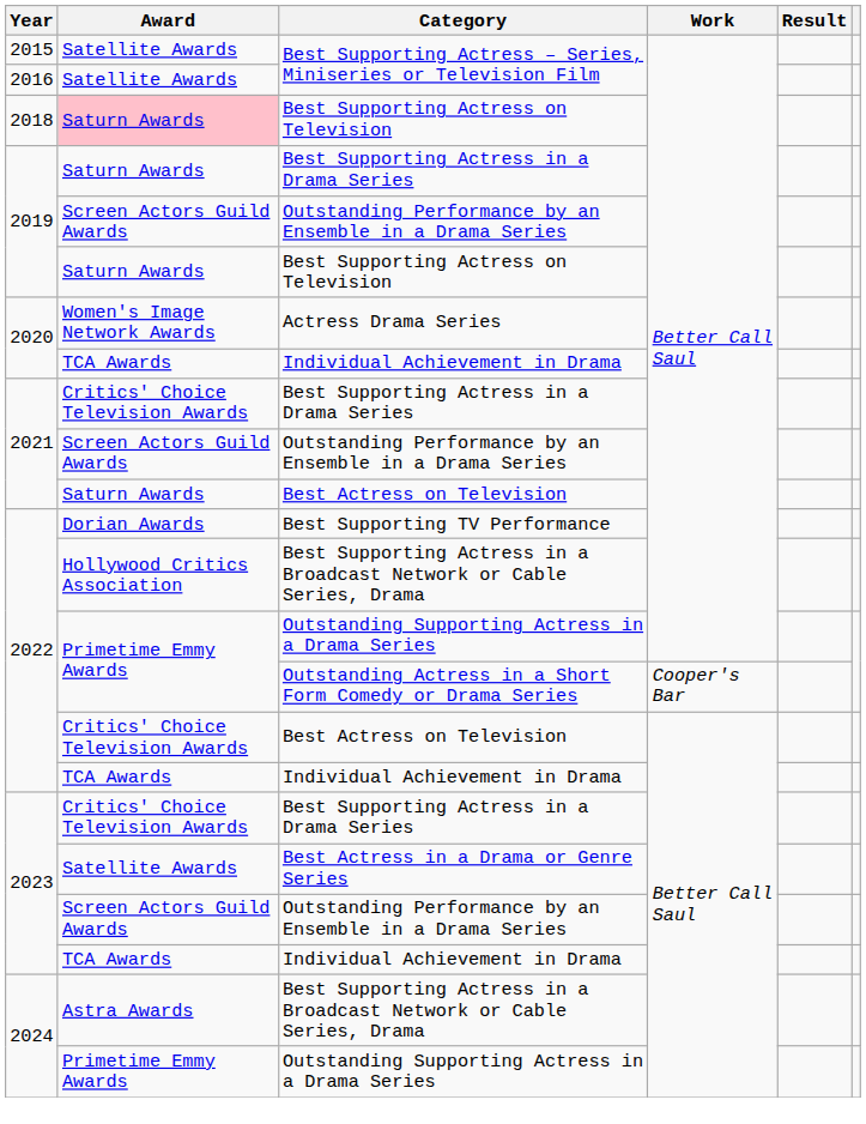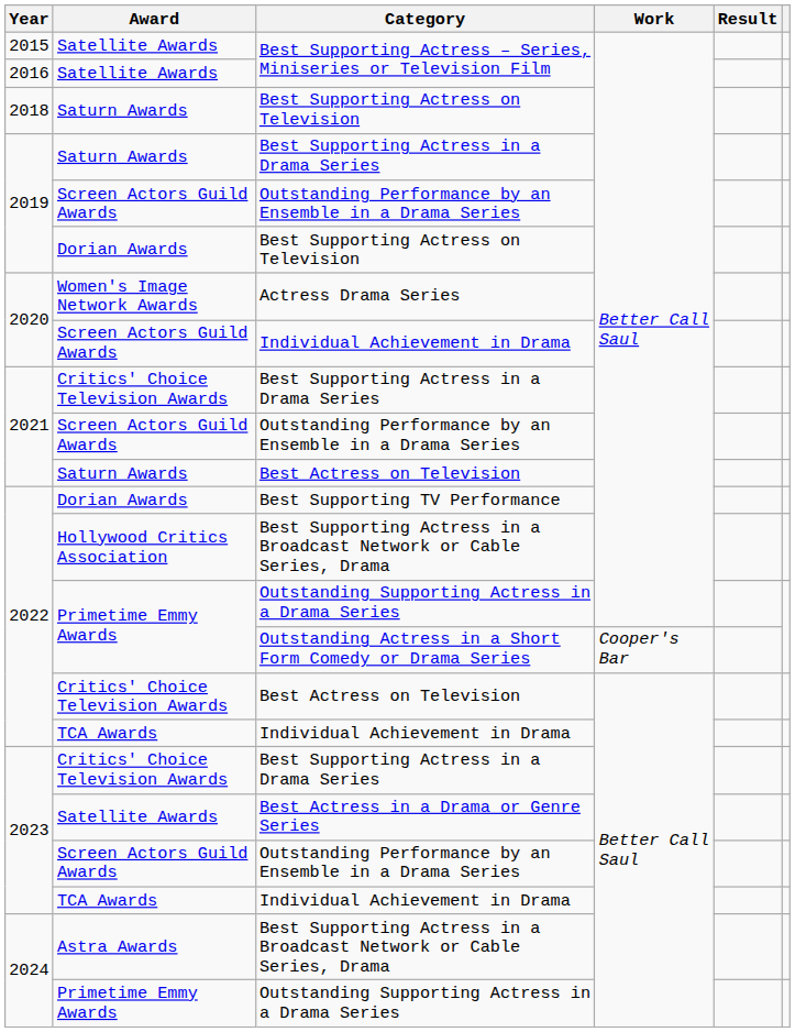2018 / Best Supporting Actress on Television | Award: pink background -> no background
2019 / Best Supporting Actress on Television | Award: Saturn Awards -> Dorian Awards
2020 / Individual Achievement in Drama | Award: TCA Awards -> Screen Actors Guild Awards
